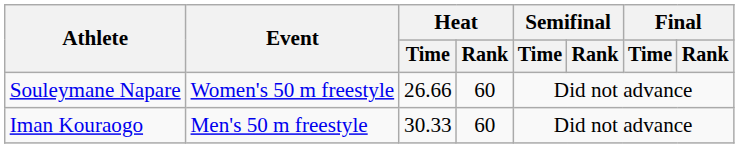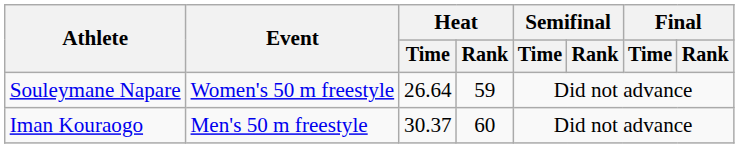Souleymane Napare | Heat / Time: 26.66 -> 26.64
Souleymane Napare | Heat / Rank: 60 -> 59
Iman Kouraogo | Heat / Time: 30.33 -> 30.37
